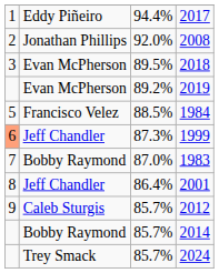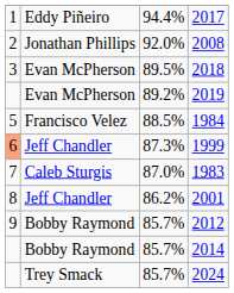1983 | column 2: Bobby Raymond -> Caleb Sturgis
2001 | column 3: 86.4% -> 86.2%
2012 | column 2: Caleb Sturgis -> Bobby Raymond
